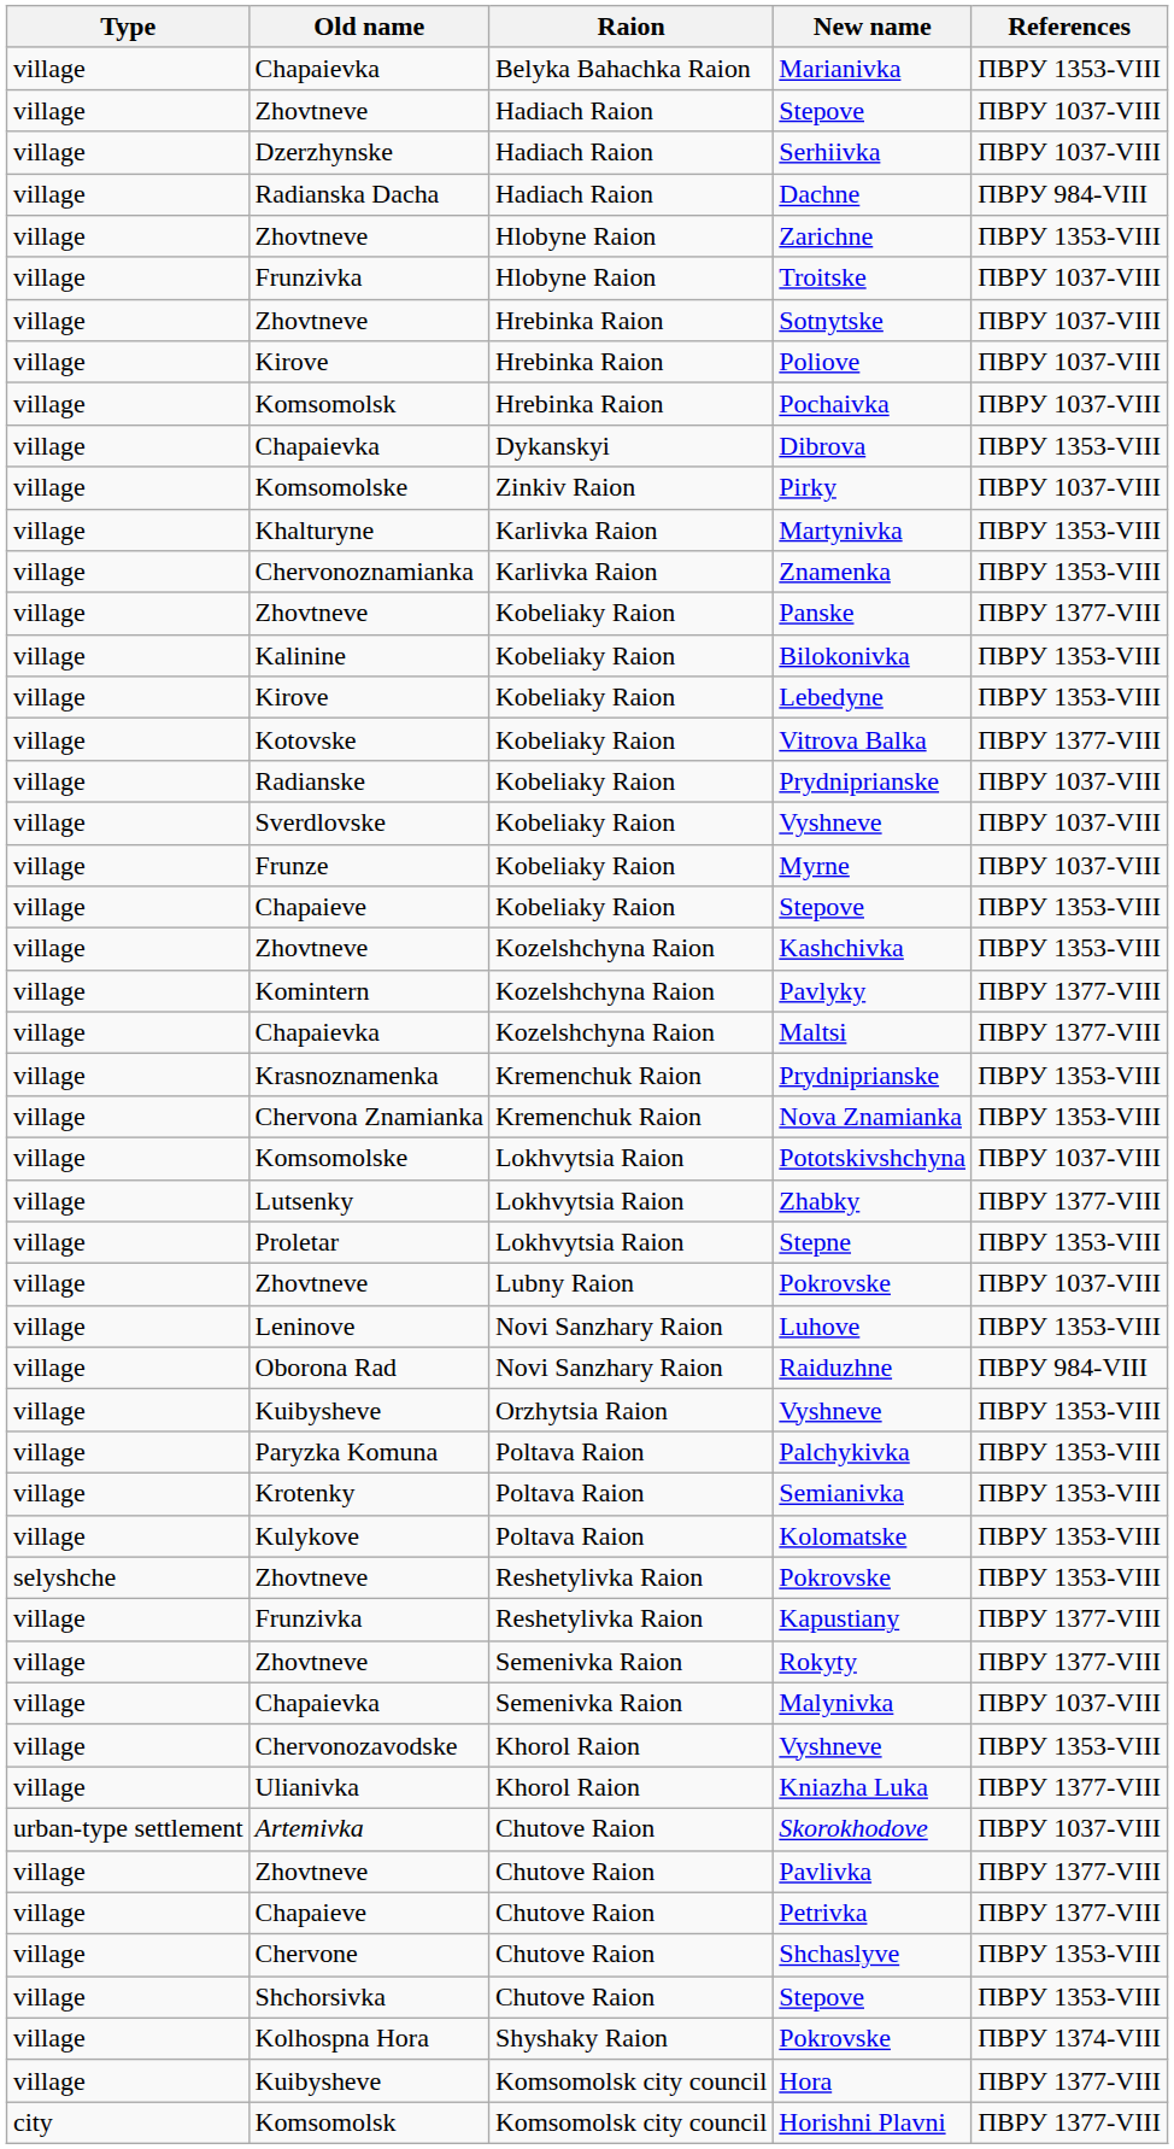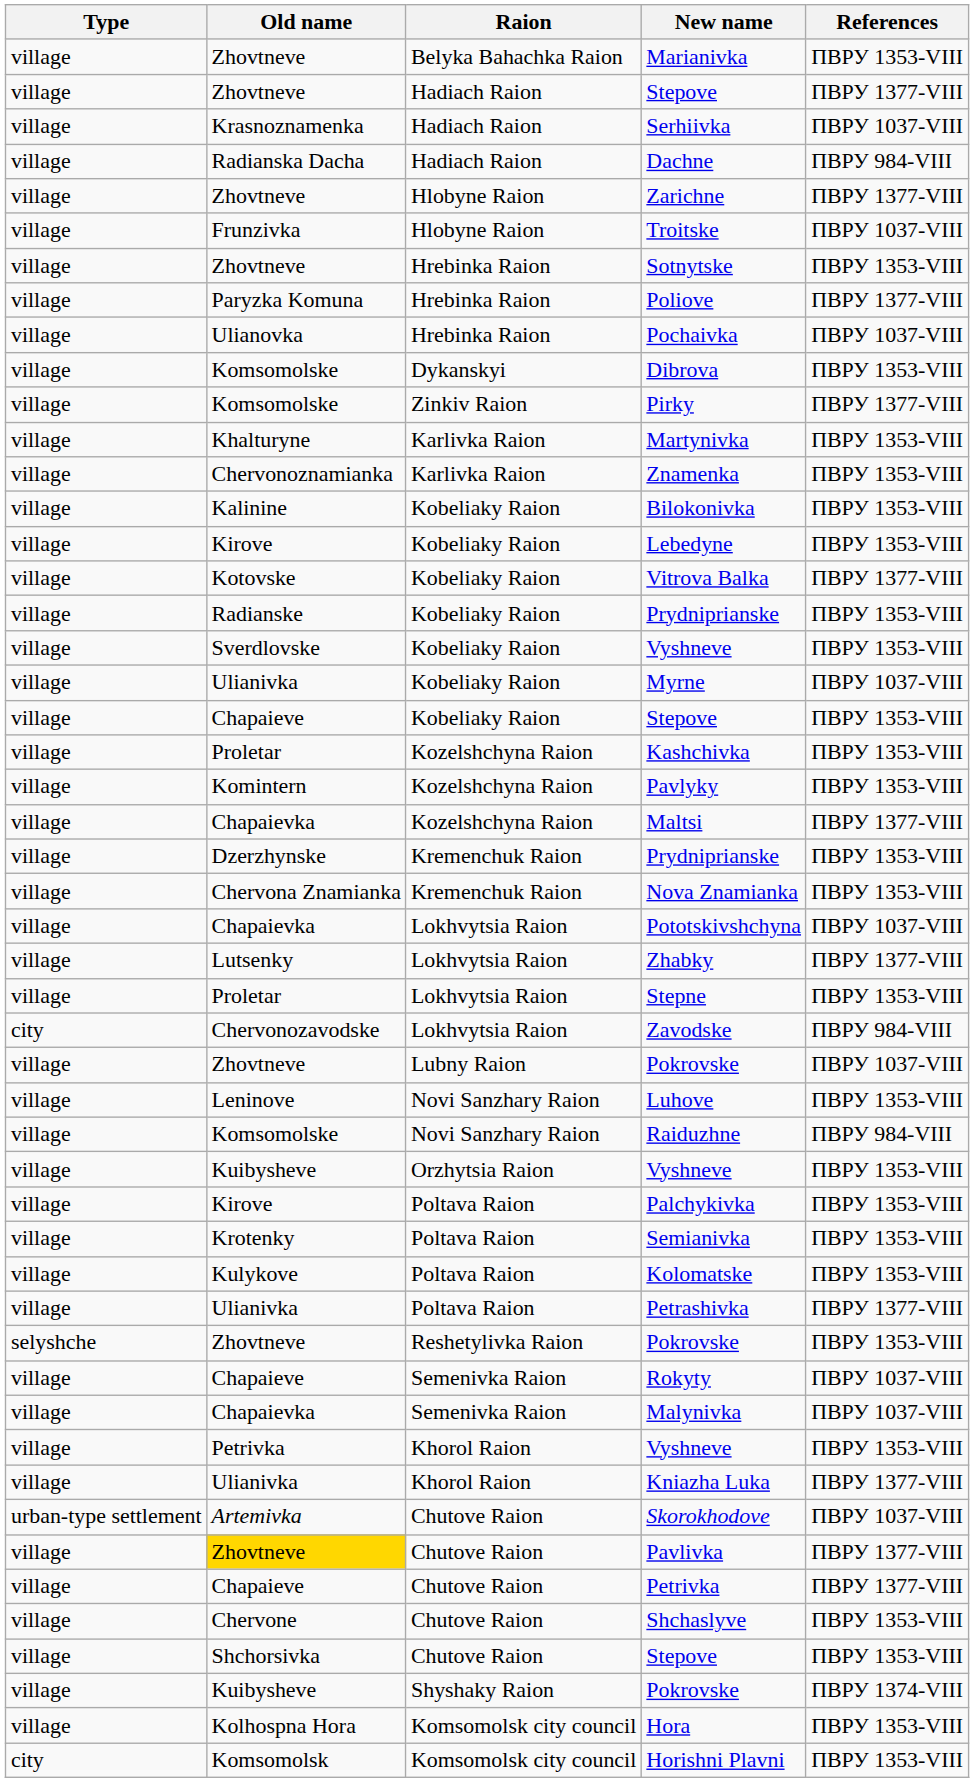Marianivka | Old name: Chapaievka -> Zhovtneve
Hadiach Raion / Stepove | References: ПВРУ 1037-VIII -> ПВРУ 1377-VIII
Serhiivka | Old name: Dzerzhynske -> Krasnoznamenka
Zarichne | References: ПВРУ 1353-VIII -> ПВРУ 1377-VIII
Sotnytske | References: ПВРУ 1037-VIII -> ПВРУ 1353-VIII
Poliove | Old name: Kirove -> Paryzka Komuna
Poliove | References: ПВРУ 1037-VIII -> ПВРУ 1377-VIII
Pochaivka | Old name: Komsomolsk -> Ulianovka
Dibrova | Old name: Chapaievka -> Komsomolske
Pirky | References: ПВРУ 1037-VIII -> ПВРУ 1377-VIII
- row: village | Zhovtneve | Kobeliaky Raion | Panske | ПВРУ 1377-VIII
Kobeliaky Raion / Prydniprianske | References: ПВРУ 1037-VIII -> ПВРУ 1353-VIII
Kobeliaky Raion / Vyshneve | References: ПВРУ 1037-VIII -> ПВРУ 1353-VIII
Myrne | Old name: Frunze -> Ulianivka
Kashchivka | Old name: Zhovtneve -> Proletar
Pavlyky | References: ПВРУ 1377-VIII -> ПВРУ 1353-VIII
Kremenchuk Raion / Prydniprianske | Old name: Krasnoznamenka -> Dzerzhynske
Pototskivshchyna | Old name: Komsomolske -> Chapaievka
+ row: city | Chervonozavodske | Lokhvytsia Raion | Zavodske | ПВРУ 984-VIII
Raiduzhne | Old name: Oborona Rad -> Komsomolske
Palchykivka | Old name: Paryzka Komuna -> Kirove
+ row: village | Ulianivka | Poltava Raion | Petrashivka | ПВРУ 1377-VIII
- row: village | Frunzivka | Reshetylivka Raion | Kapustiany | ПВРУ 1377-VIII
Rokyty | Old name: Zhovtneve -> Chapaieve
Rokyty | References: ПВРУ 1377-VIII -> ПВРУ 1037-VIII
Khorol Raion / Vyshneve | Old name: Chervonozavodske -> Petrivka
Pavlivka | Old name: no background -> gold background
Shyshaky Raion / Pokrovske | Old name: Kolhospna Hora -> Kuibysheve
Hora | Old name: Kuibysheve -> Kolhospna Hora
Hora | References: ПВРУ 1377-VIII -> ПВРУ 1353-VIII
Horishni Plavni | References: ПВРУ 1377-VIII -> ПВРУ 1353-VIII
